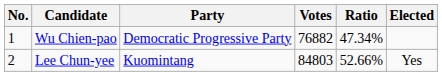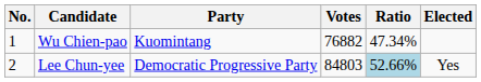Wu Chien-pao | Party: Democratic Progressive Party -> Kuomintang
Lee Chun-yee | Party: Kuomintang -> Democratic Progressive Party
Lee Chun-yee | Ratio: no background -> lightblue background
